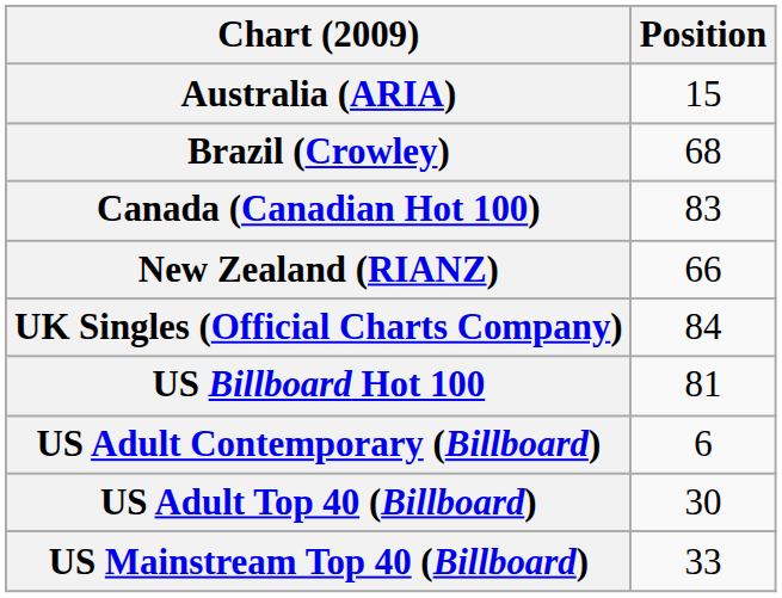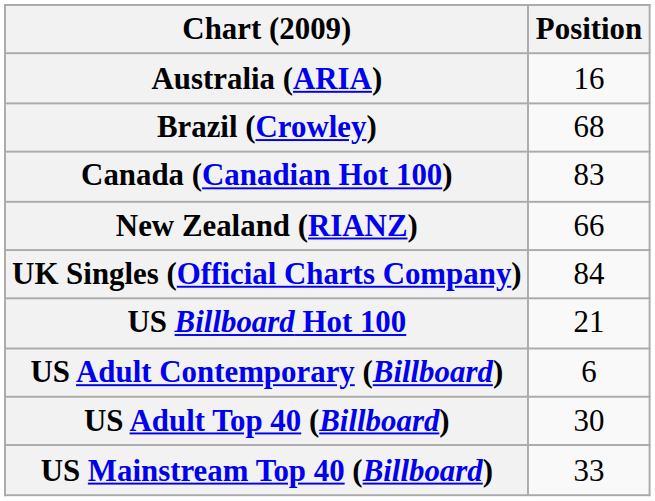Australia (ARIA) | Position: 15 -> 16
US Billboard Hot 100 | Position: 81 -> 21
